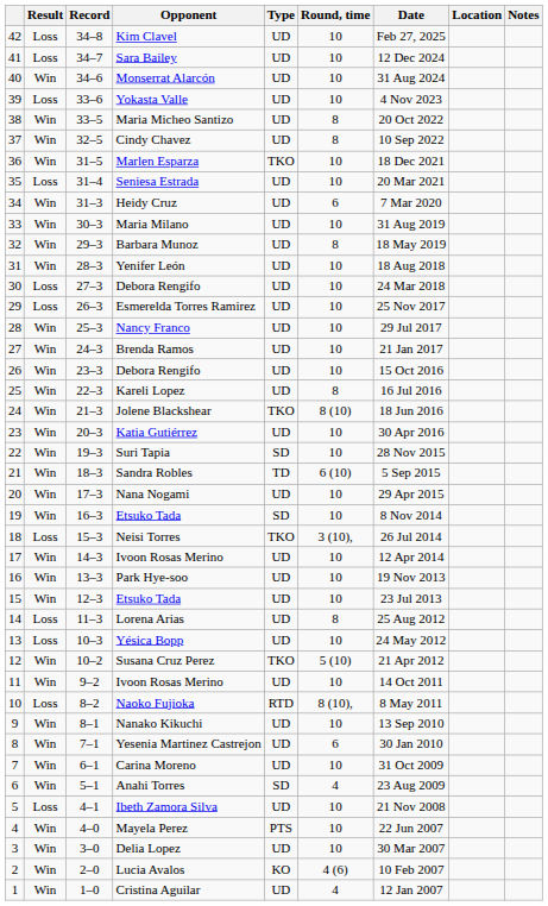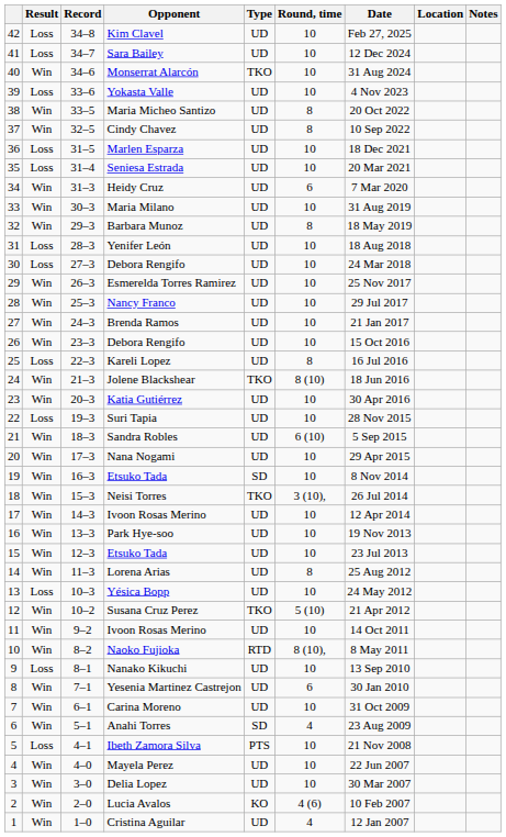Monserrat Alarcón | Type: UD -> TKO
Marlen Esparza | Result: Win -> Loss
Marlen Esparza | Type: TKO -> UD
Yenifer León | Result: Win -> Loss
Esmerelda Torres Ramirez | Result: Loss -> Win
Kareli Lopez | Result: Win -> Loss
Suri Tapia | Result: Win -> Loss
Suri Tapia | Type: SD -> UD
Sandra Robles | Type: TD -> UD
Neisi Torres | Result: Loss -> Win
Lorena Arias | Result: Loss -> Win
Naoko Fujioka | Result: Loss -> Win
Nanako Kikuchi | Result: Win -> Loss
Ibeth Zamora Silva | Type: UD -> PTS
Mayela Perez | Type: PTS -> UD
